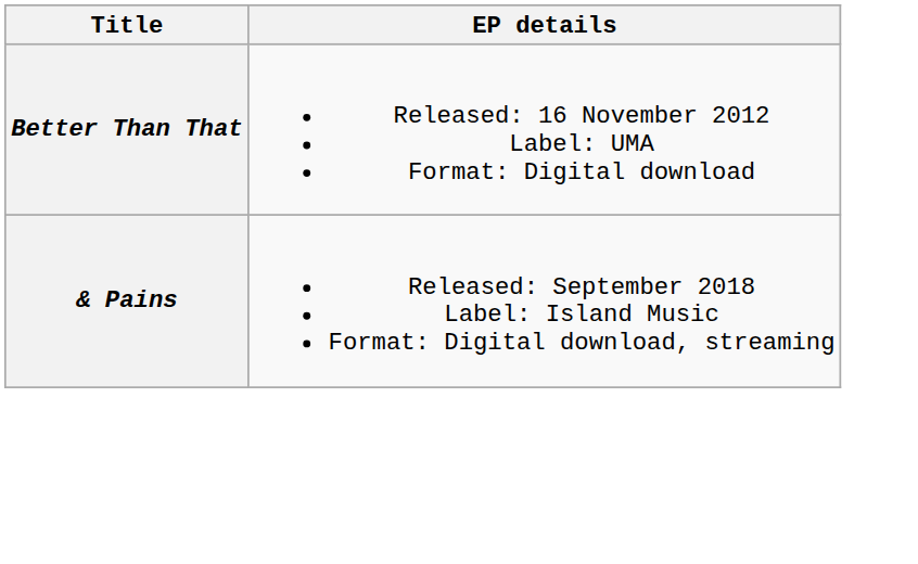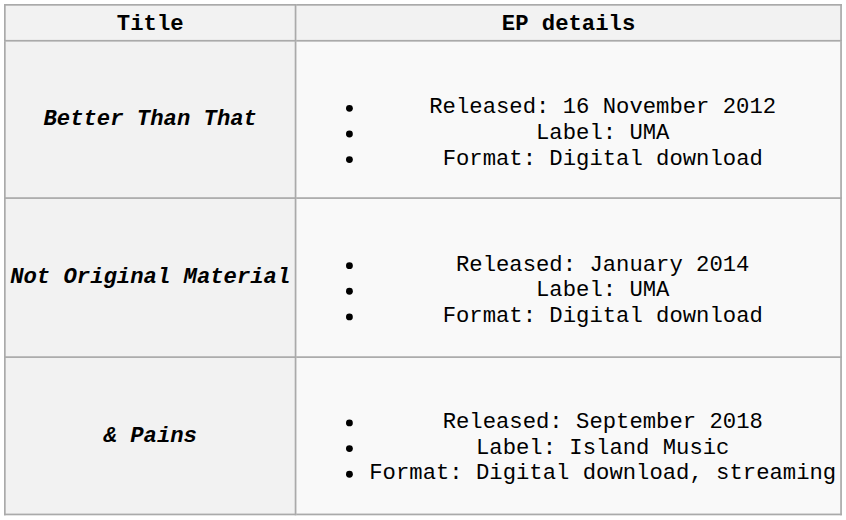+ row: Not Original Material | Released: January 2014 Label: UMA Format: Digital download
